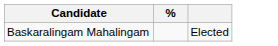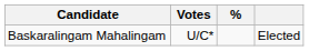+ column: Votes | U/C*
